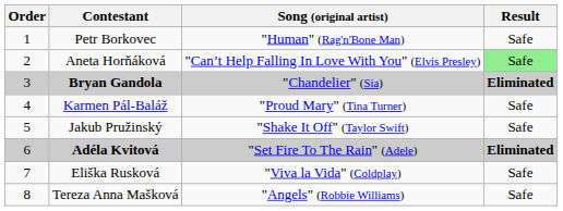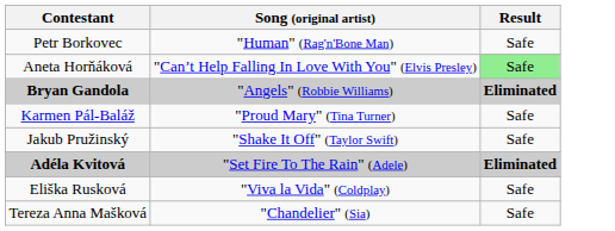- column: Order | 1 | 2 | 3 | 4 | 5 | 6 | 7 | 8
Bryan Gandola | Song (original artist): "Chandelier" (Sia) -> "Angels" (Robbie Williams)
Tereza Anna Mašková | Song (original artist): "Angels" (Robbie Williams) -> "Chandelier" (Sia)
